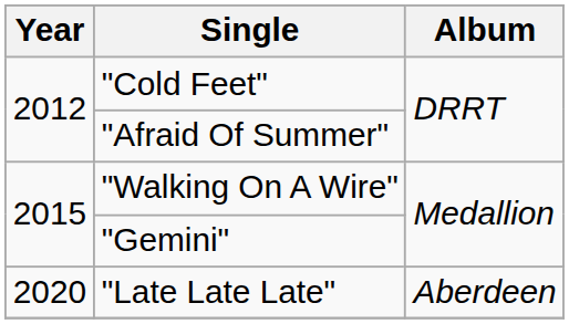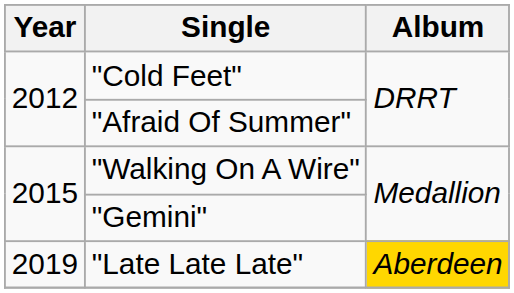"Late Late Late" | Year: 2020 -> 2019
"Late Late Late" | Album: no background -> gold background
